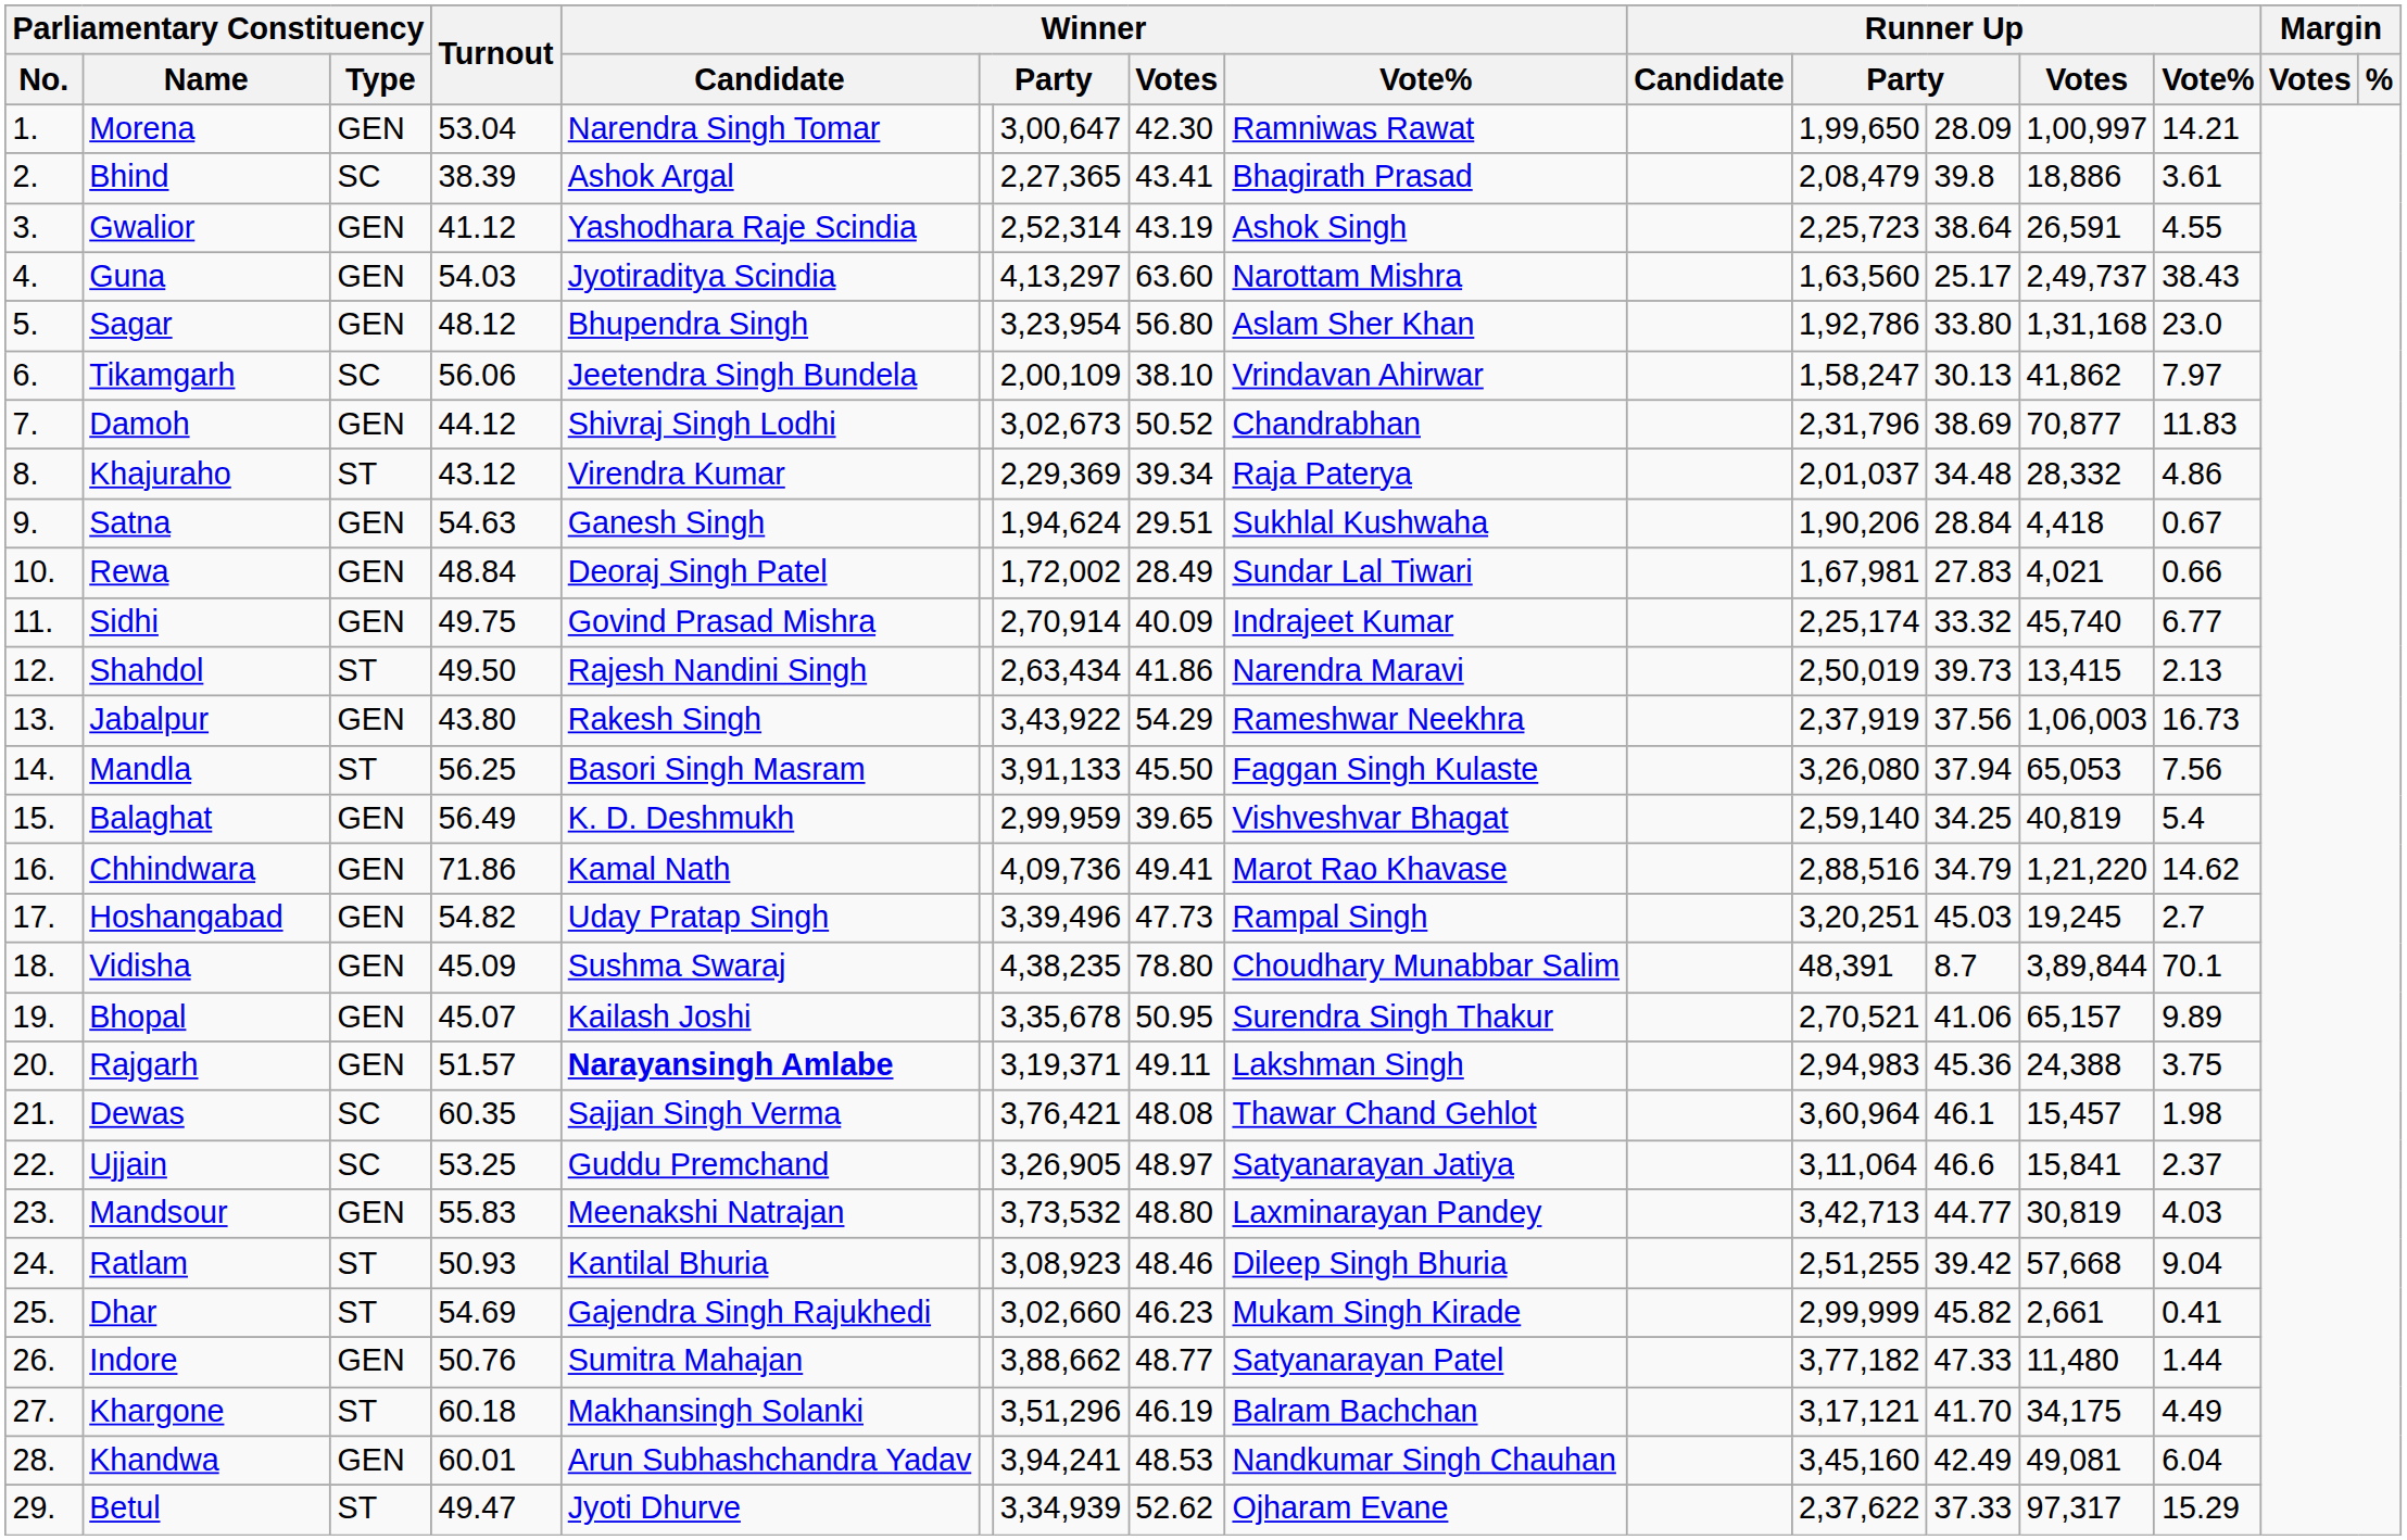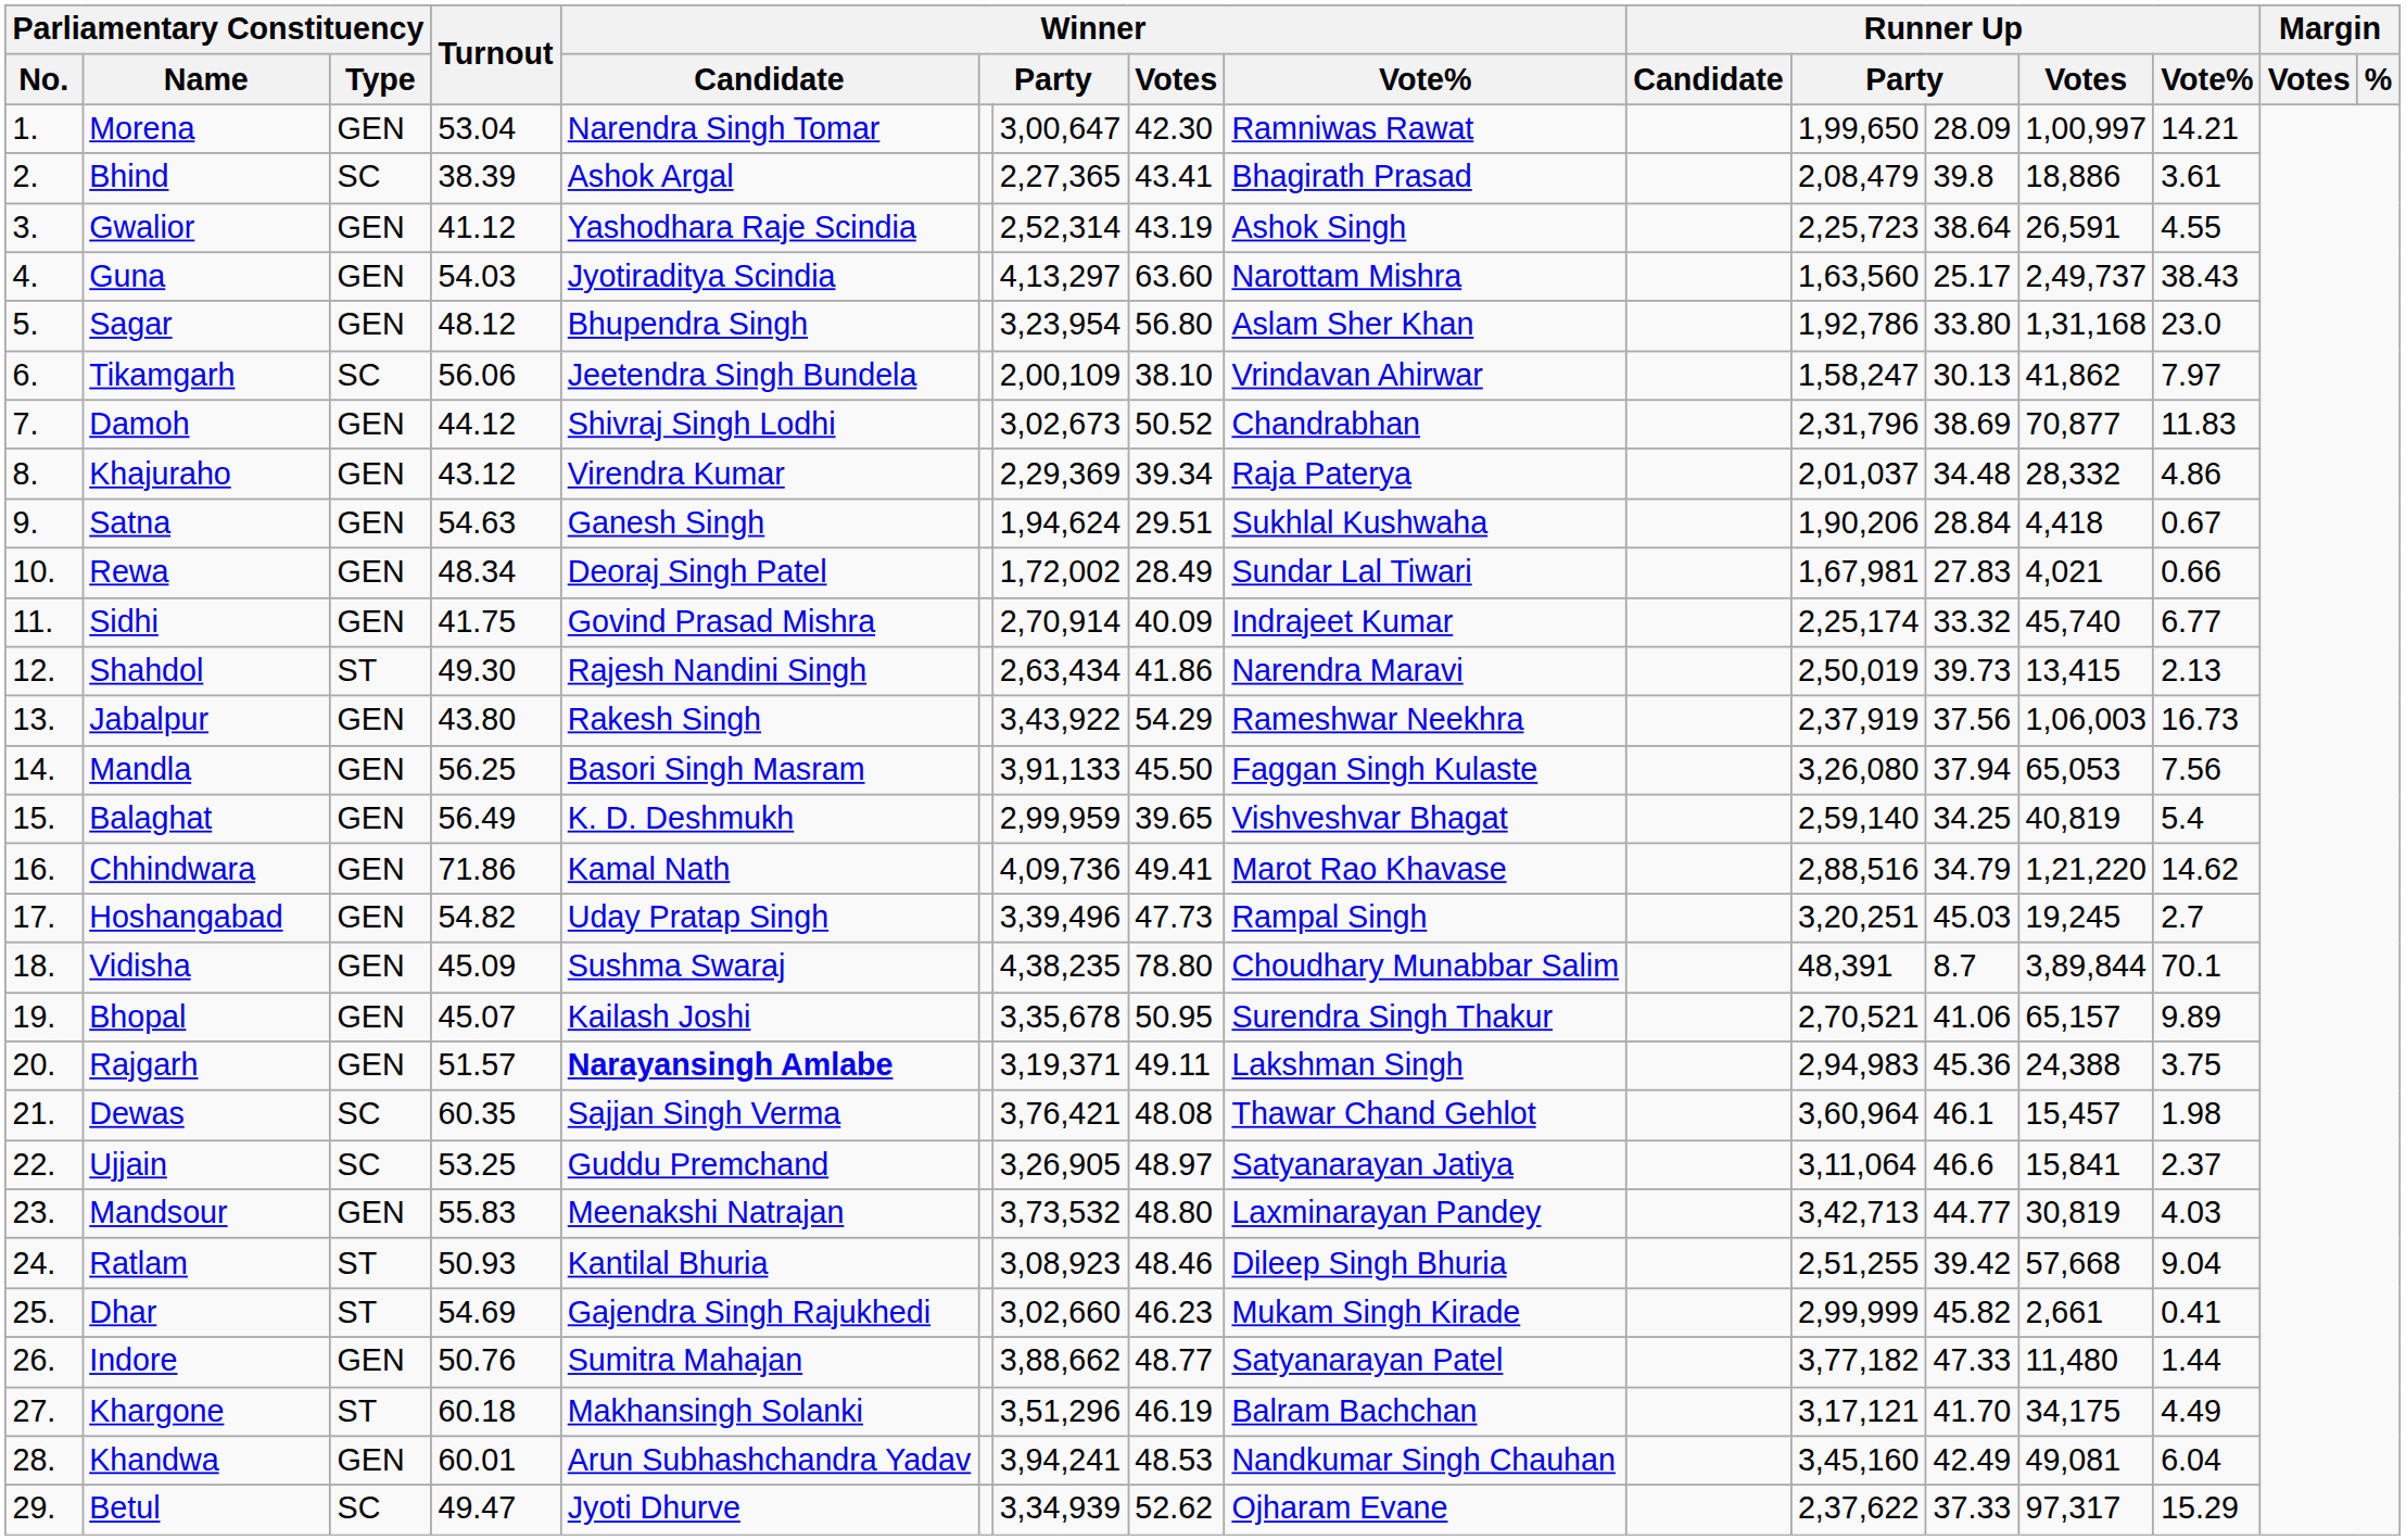Khajuraho | Parliamentary Constituency / Type: ST -> GEN
Rewa | Turnout: 48.84 -> 48.34
Sidhi | Turnout: 49.75 -> 41.75
Shahdol | Turnout: 49.50 -> 49.30
Mandla | Parliamentary Constituency / Type: ST -> GEN
Betul | Parliamentary Constituency / Type: ST -> SC
